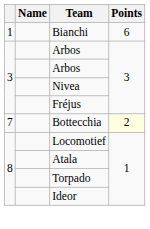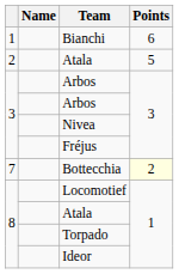+ row: 2 | Atala | 5
